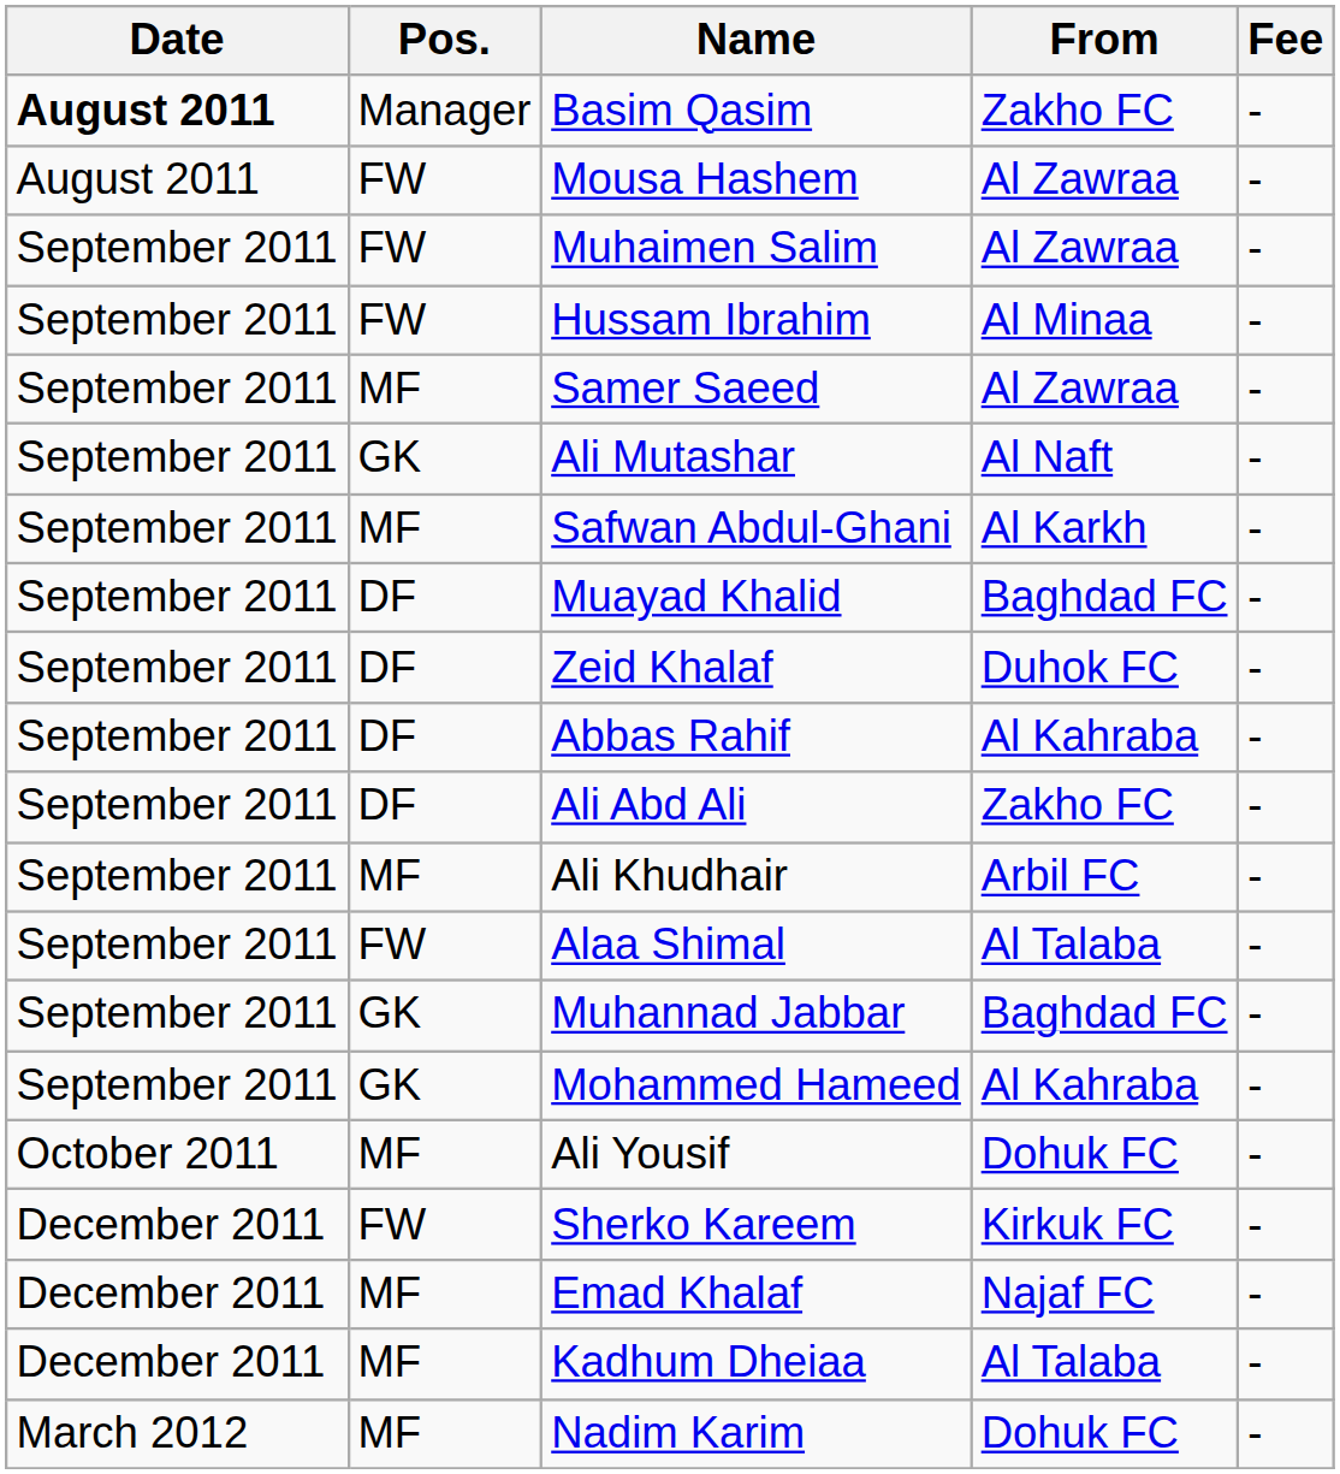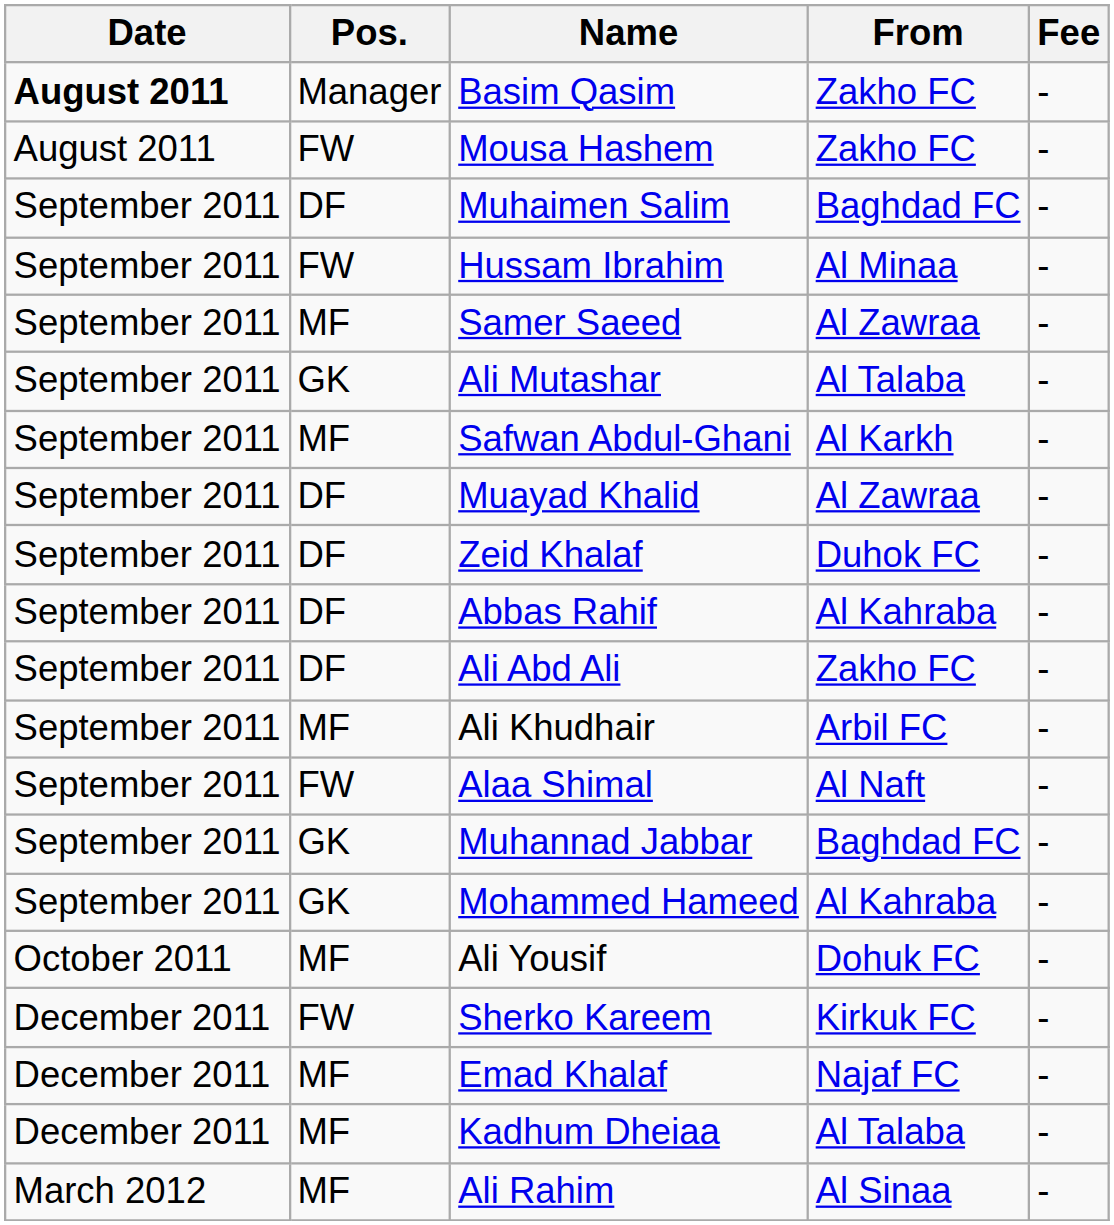Mousa Hashem | From: Al Zawraa -> Zakho FC
Muhaimen Salim | Pos.: FW -> DF
Muhaimen Salim | From: Al Zawraa -> Baghdad FC
Ali Mutashar | From: Al Naft -> Al Talaba
Muayad Khalid | From: Baghdad FC -> Al Zawraa
Alaa Shimal | From: Al Talaba -> Al Naft
- row: March 2012 | MF | Nadim Karim | Dohuk FC | -
+ row: March 2012 | MF | Ali Rahim | Al Sinaa | -
